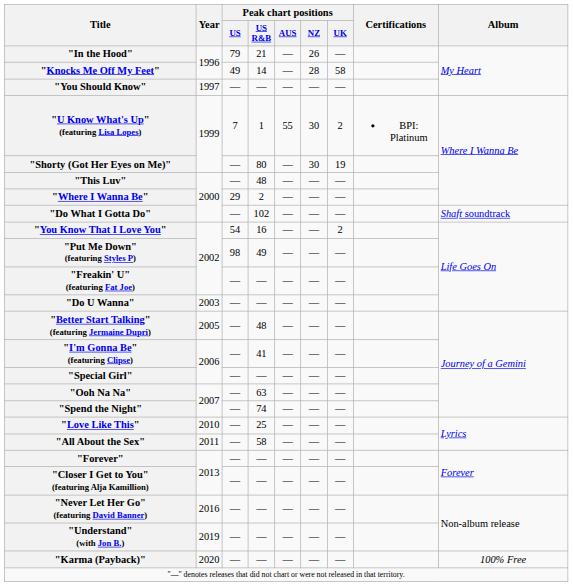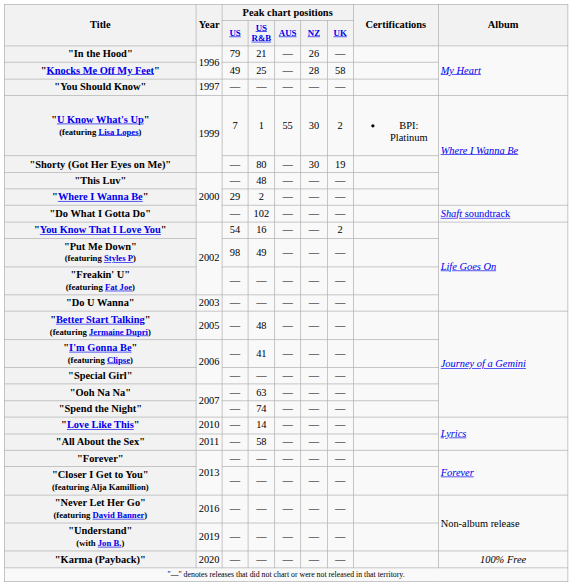"Knocks Me Off My Feet" | Peak chart positions / US R&B: 14 -> 25
"Love Like This" | Peak chart positions / US R&B: 25 -> 14
